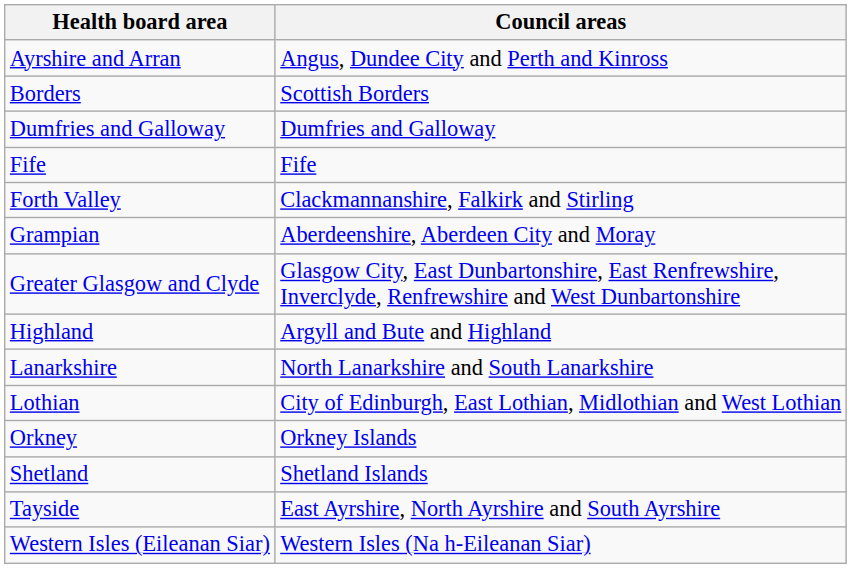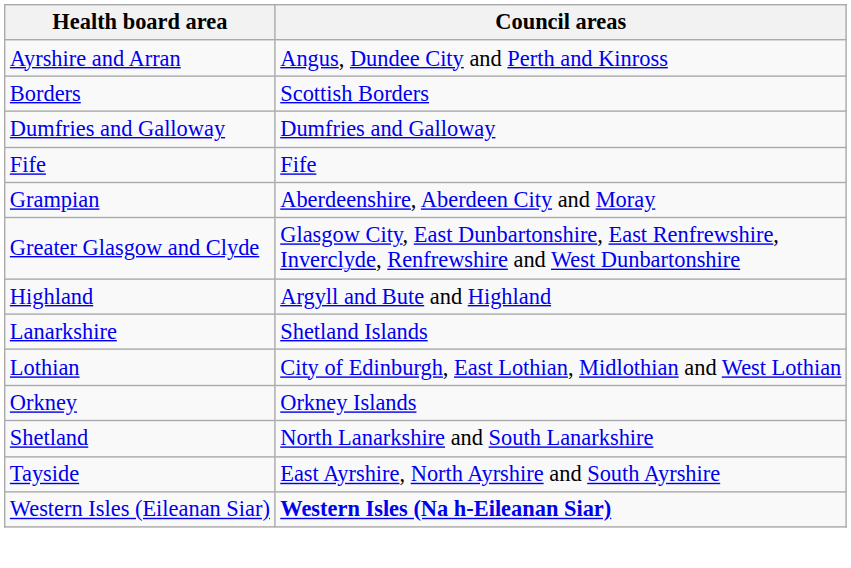- row: Forth Valley | Clackmannanshire, Falkirk and Stirling
Lanarkshire | Council areas: North Lanarkshire and South Lanarkshire -> Shetland Islands
Shetland | Council areas: Shetland Islands -> North Lanarkshire and South Lanarkshire
Western Isles (Eileanan Siar) | Council areas: normal -> bold
